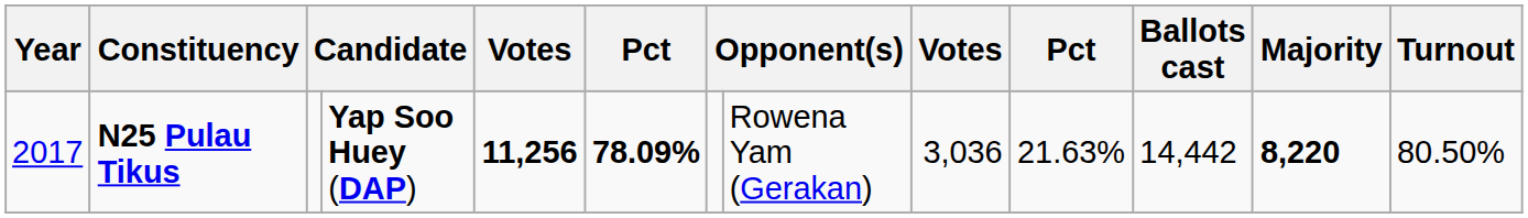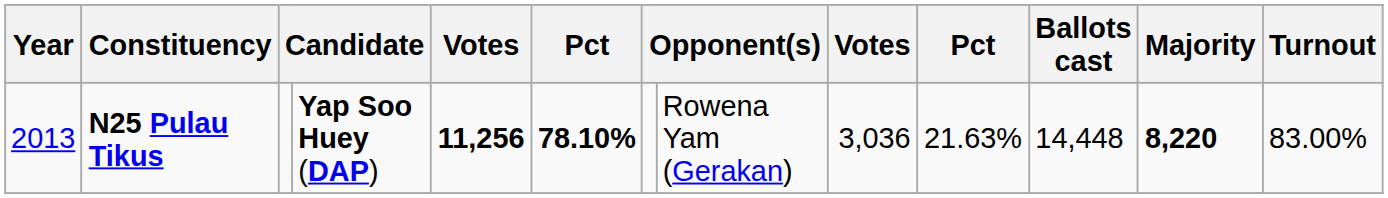N25 Pulau Tikus | Year: 2017 -> 2013
N25 Pulau Tikus | column 6: 78.09% -> 78.10%
N25 Pulau Tikus | Ballots cast: 14,442 -> 14,448
N25 Pulau Tikus | Turnout: 80.50% -> 83.00%
